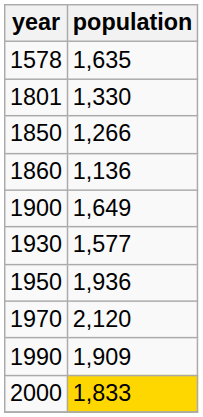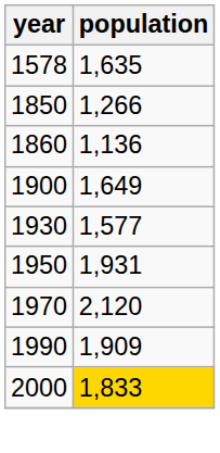- row: 1801 | 1,330
1950 | population: 1,936 -> 1,931
